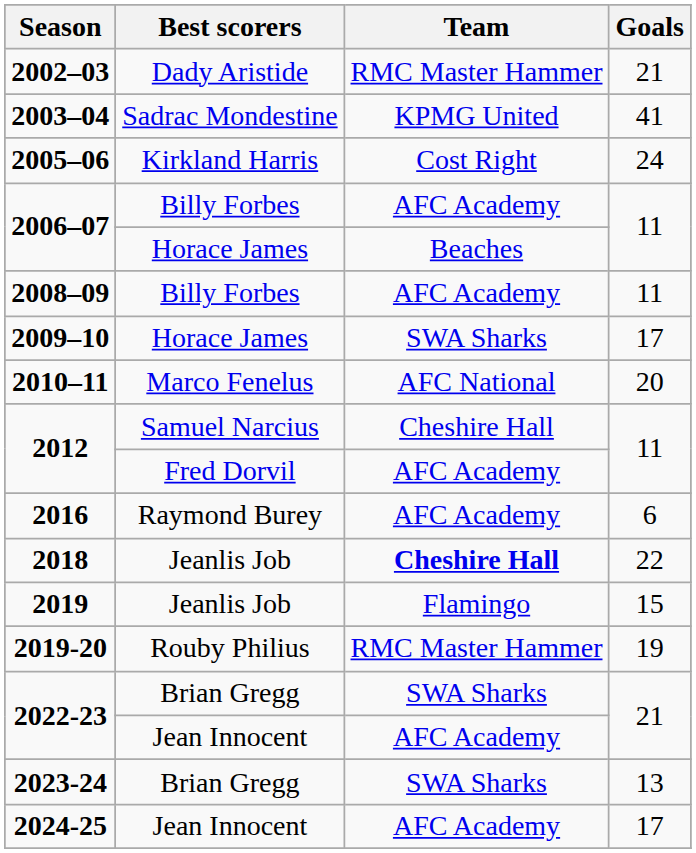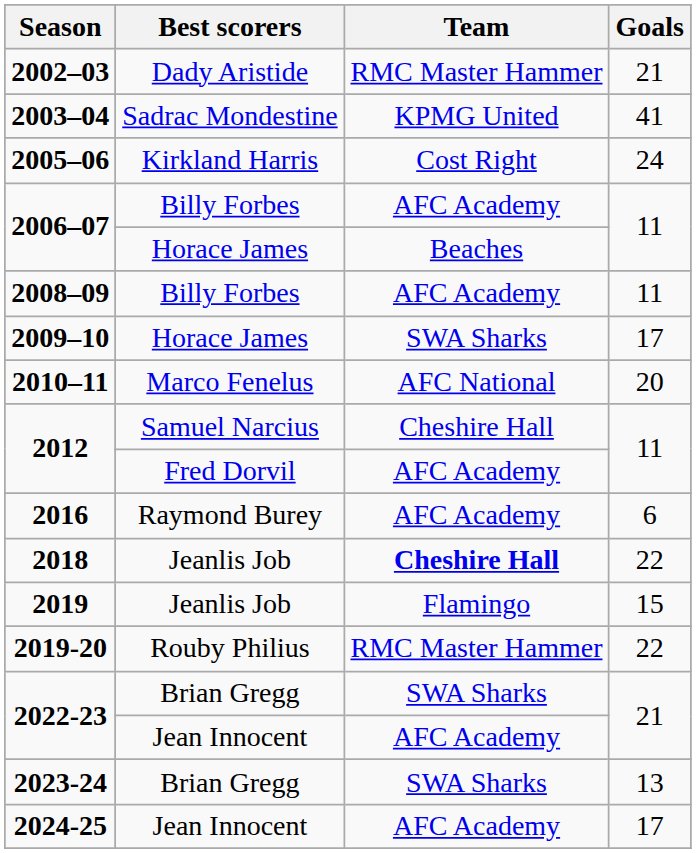2019-20 | Goals: 19 -> 22
